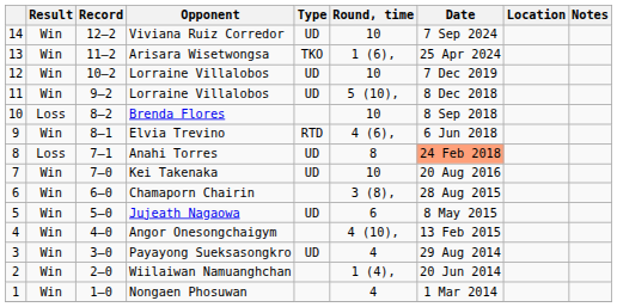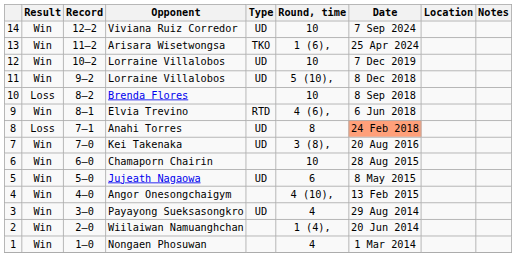Kei Takenaka | Round, time: 10 -> 3 (8),
Chamaporn Chairin | Round, time: 3 (8), -> 10
